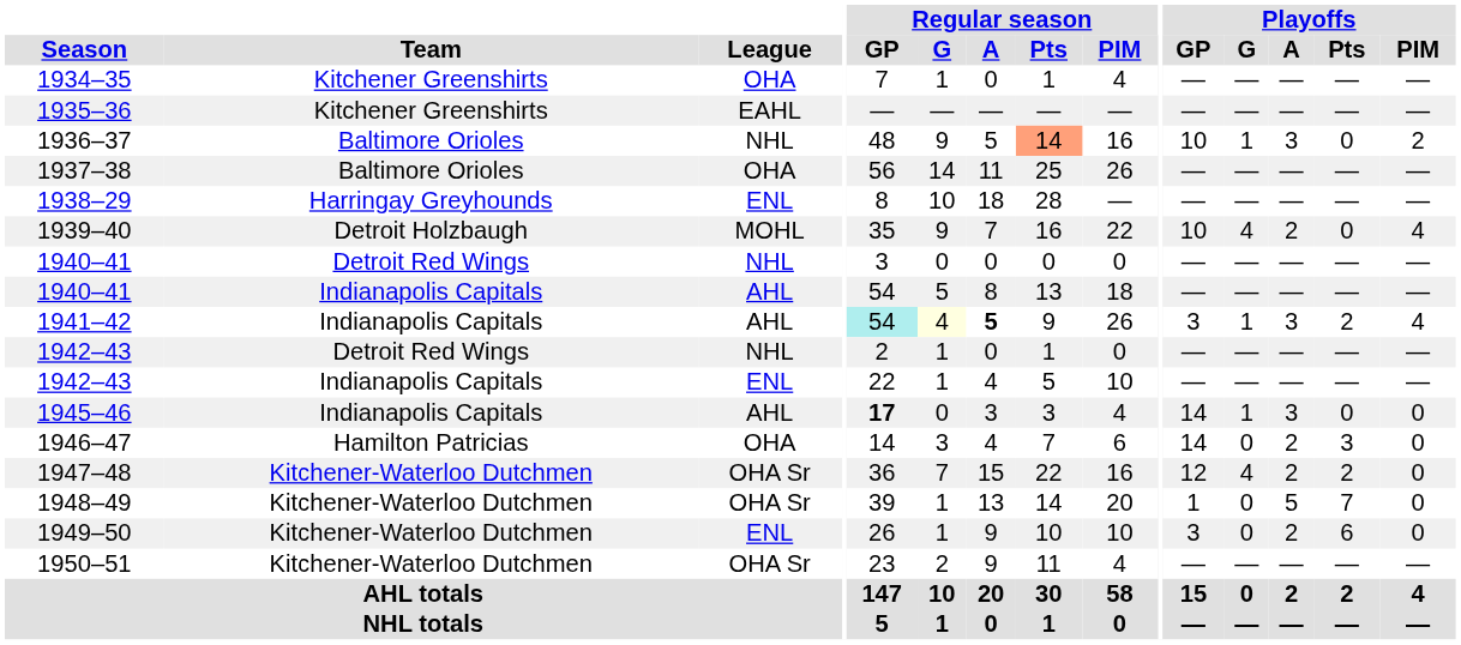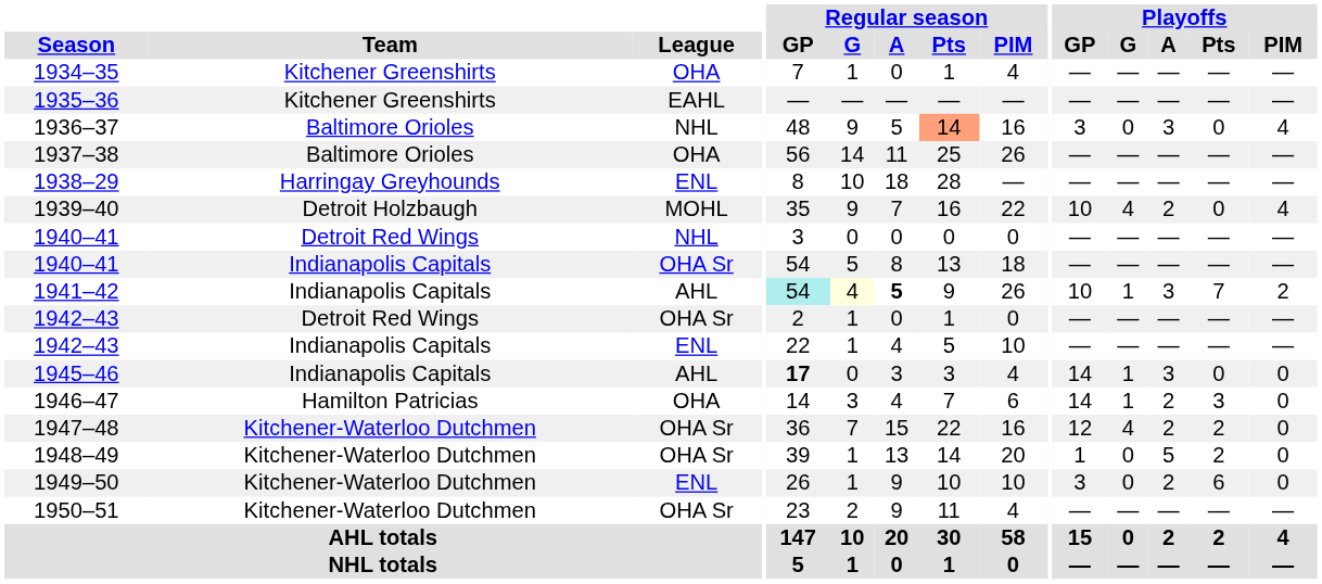1936–37 | Playoffs / GP: 10 -> 3
1936–37 | Playoffs / G: 1 -> 0
1936–37 | Playoffs / PIM: 2 -> 4
1940–41 / Indianapolis Capitals | League: AHL -> OHA Sr
1941–42 | Playoffs / GP: 3 -> 10
1941–42 | Playoffs / Pts: 2 -> 7
1941–42 | Playoffs / PIM: 4 -> 2
1942–43 / Detroit Red Wings | League: NHL -> OHA Sr
1946–47 | Playoffs / G: 0 -> 1
1948–49 | Playoffs / Pts: 7 -> 2
